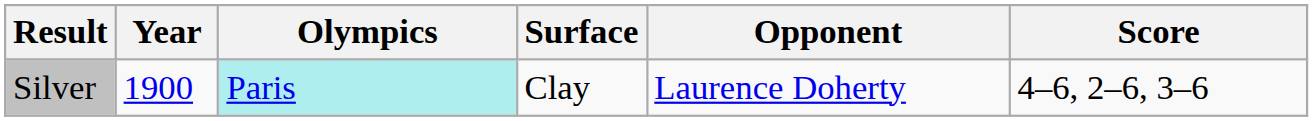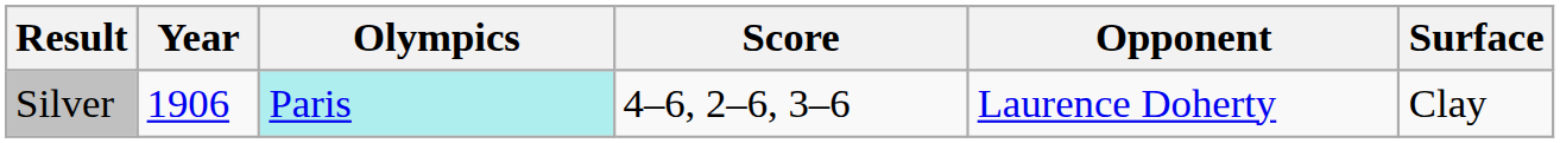columns swapped: Surface <-> Score
Silver | Year: 1900 -> 1906
